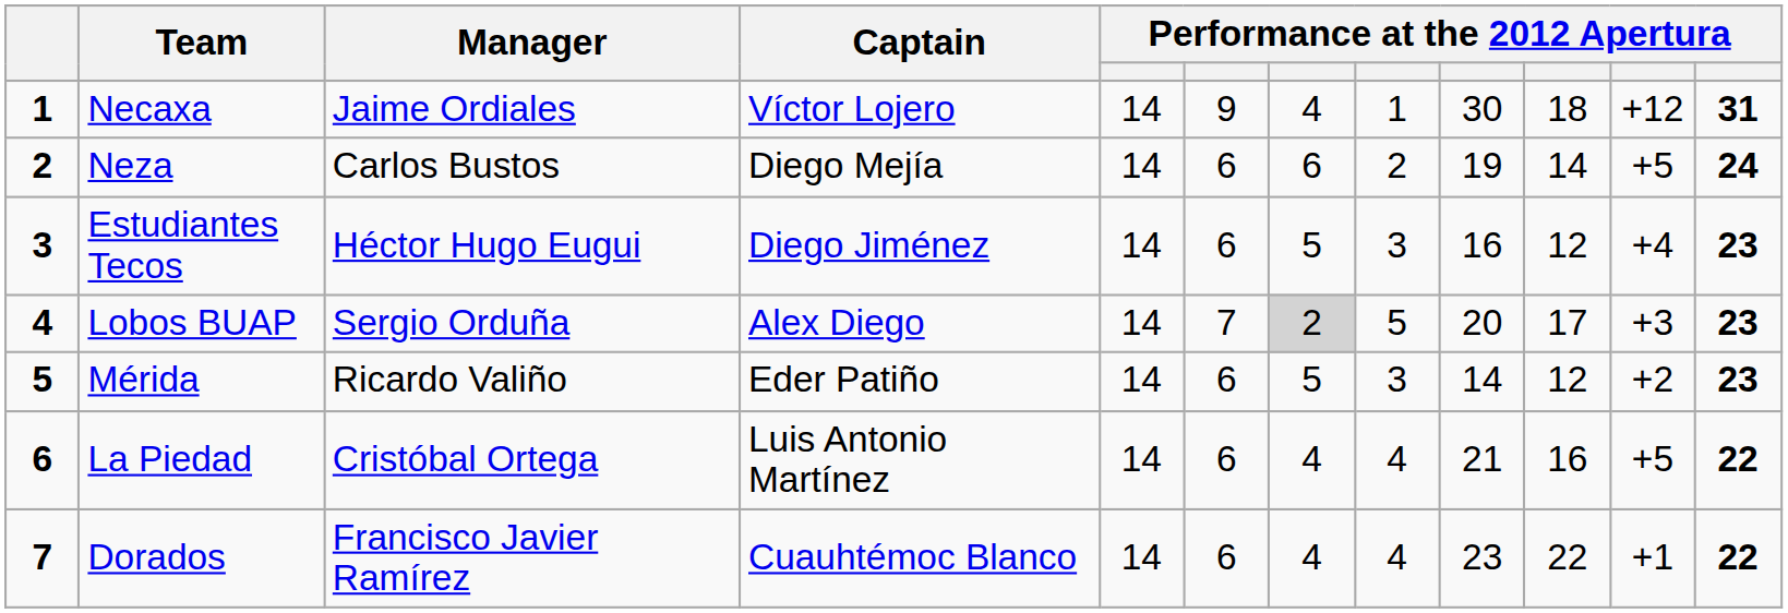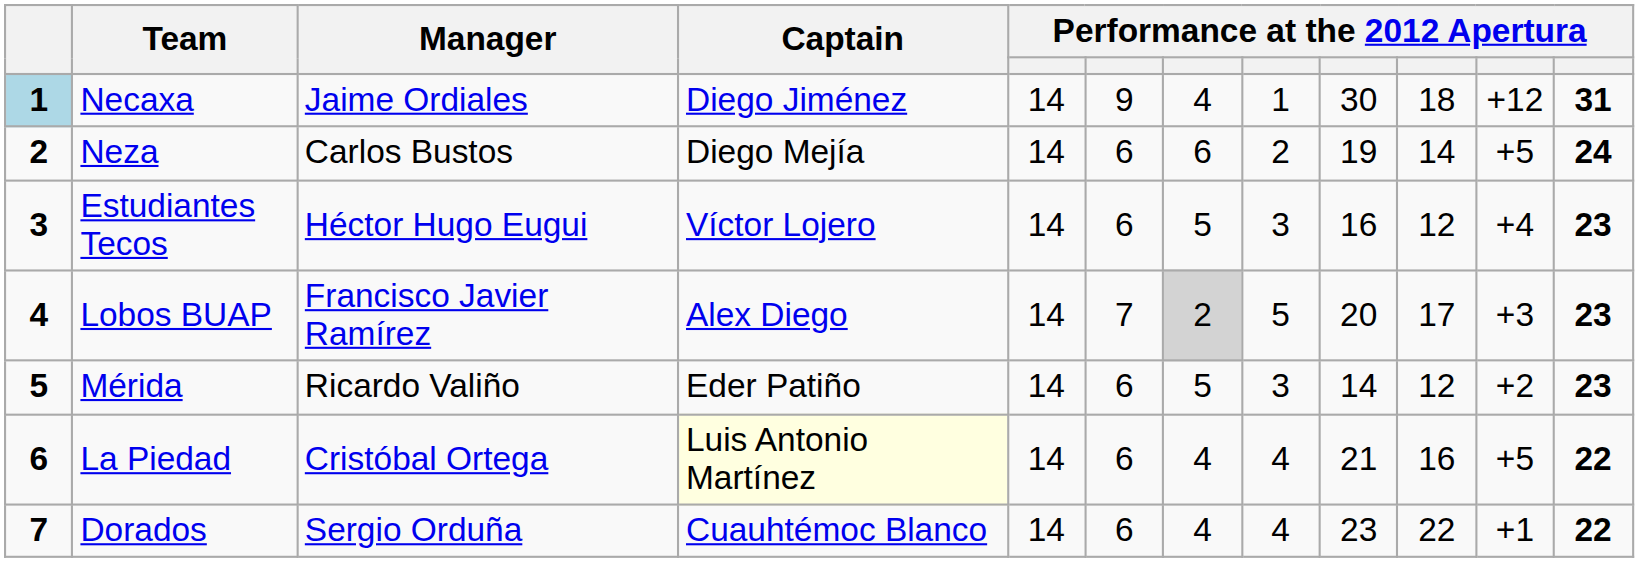Necaxa | column 1: no background -> lightblue background
Necaxa | Captain: Víctor Lojero -> Diego Jiménez
Estudiantes Tecos | Captain: Diego Jiménez -> Víctor Lojero
Lobos BUAP | Manager: Sergio Orduña -> Francisco Javier Ramírez
La Piedad | Captain: no background -> lightyellow background
Dorados | Manager: Francisco Javier Ramírez -> Sergio Orduña
